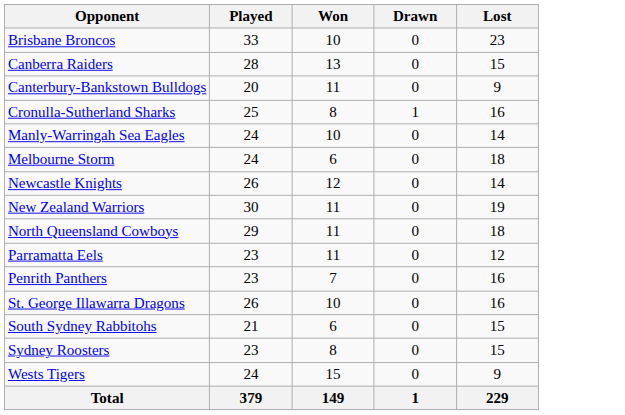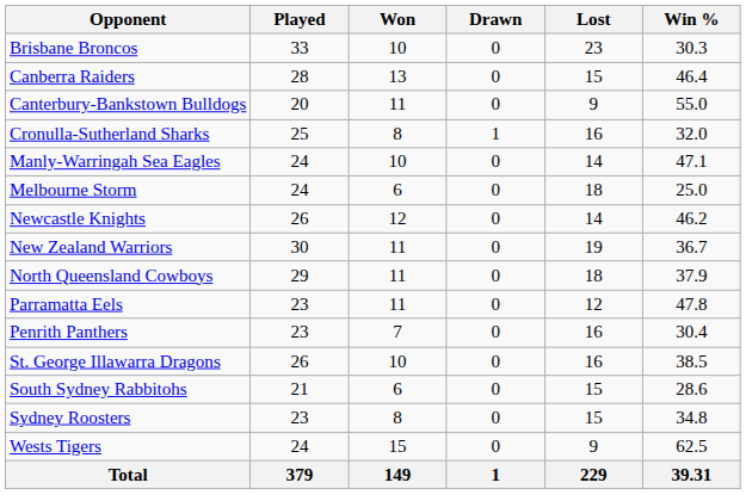+ column: Win % | 30.3 | 46.4 | 55.0 | 32.0 | 47.1 | 25.0 | 46.2 | 36.7 | 37.9 | 47.8 | 30.4 | 38.5 | 28.6 | 34.8 | 62.5 | 39.31
